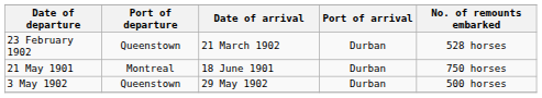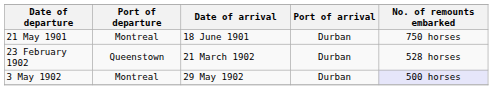rows swapped: 21 May 1901 <-> 23 February 1902
3 May 1902 | Port of departure: Queenstown -> Montreal
3 May 1902 | No. of remounts embarked: no background -> lavender background
